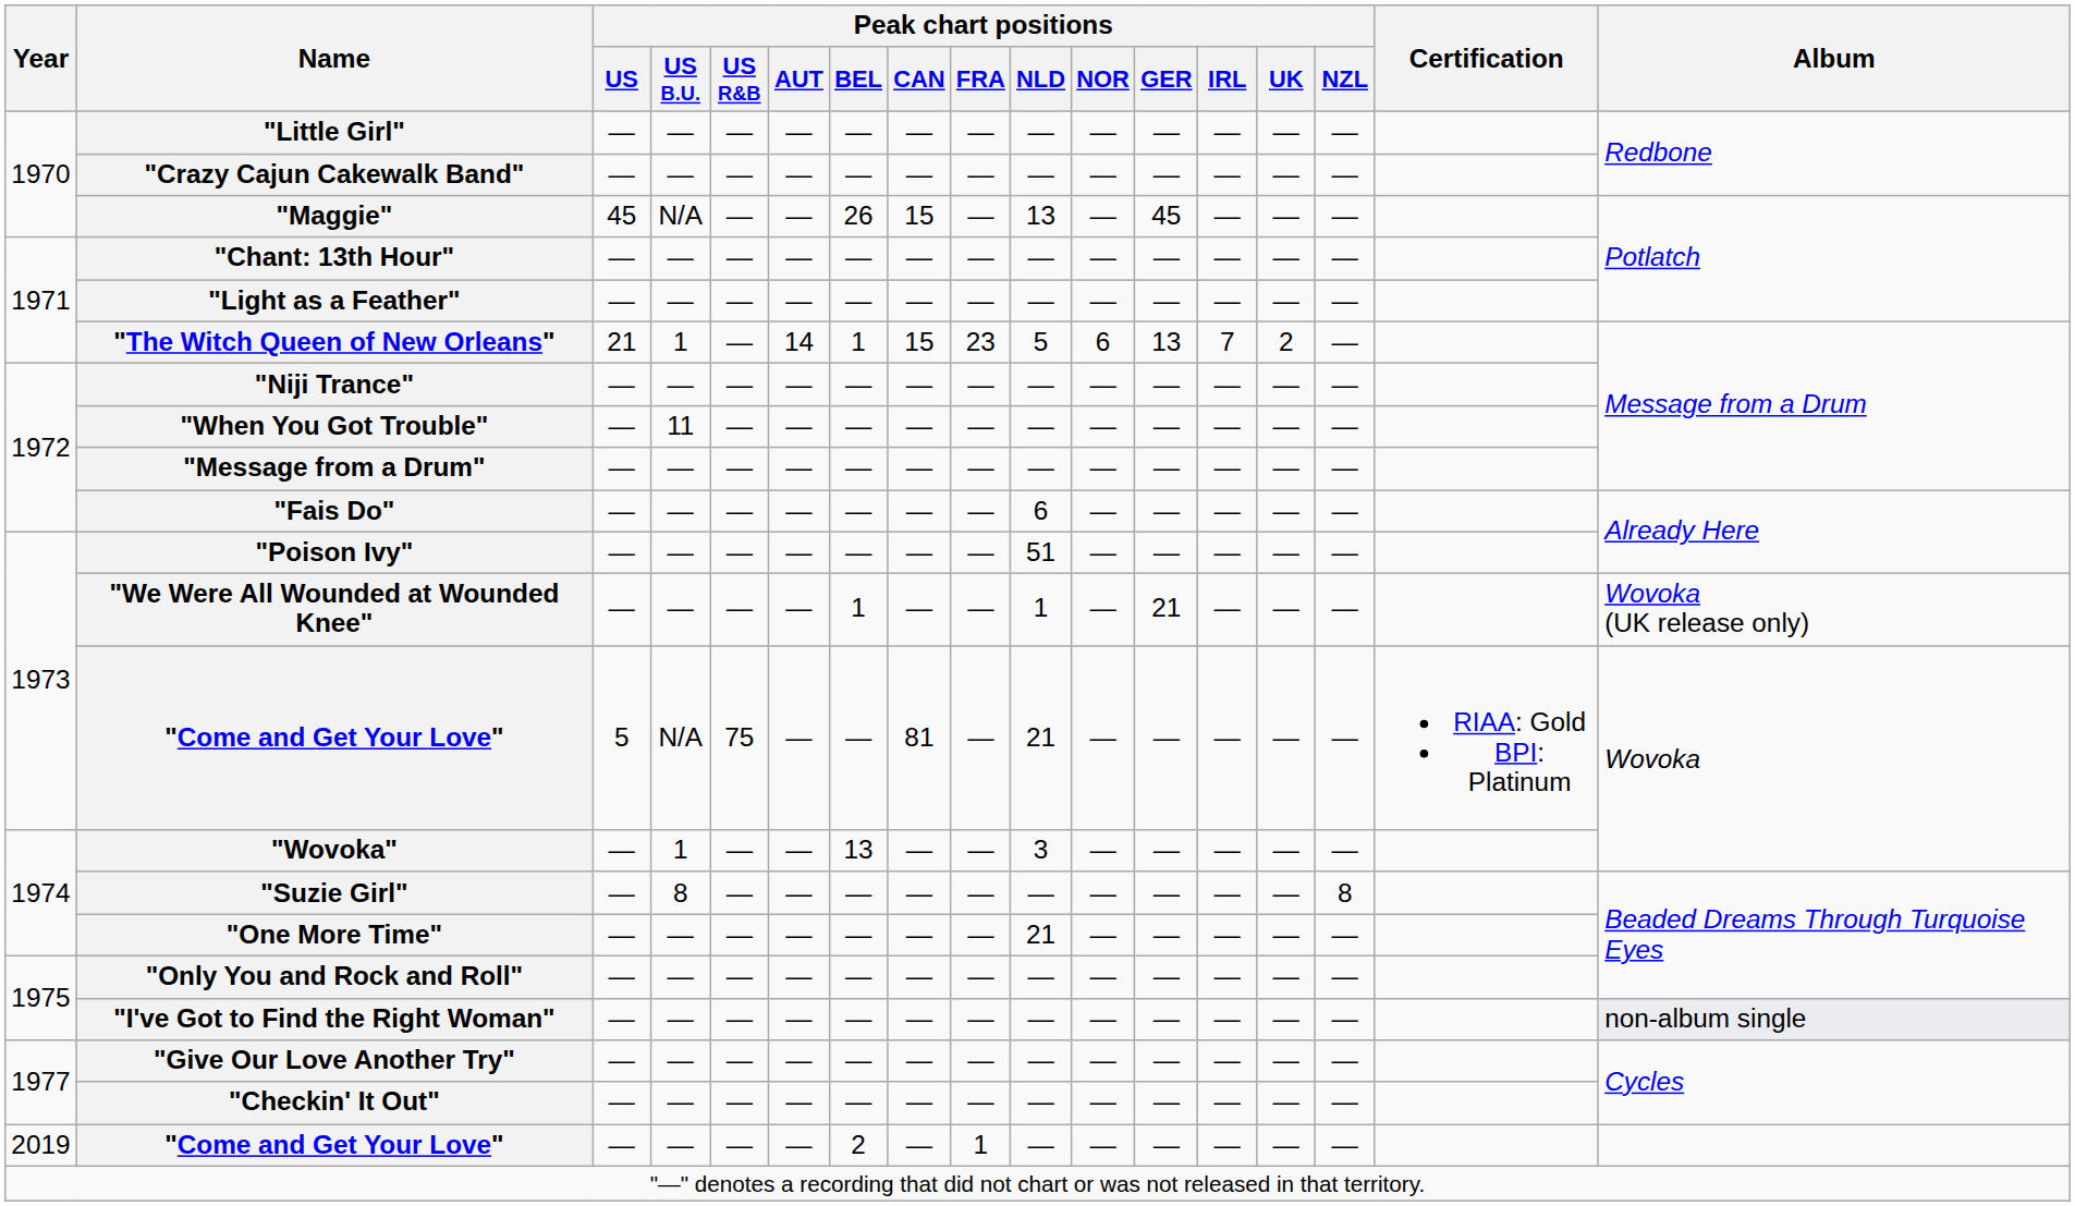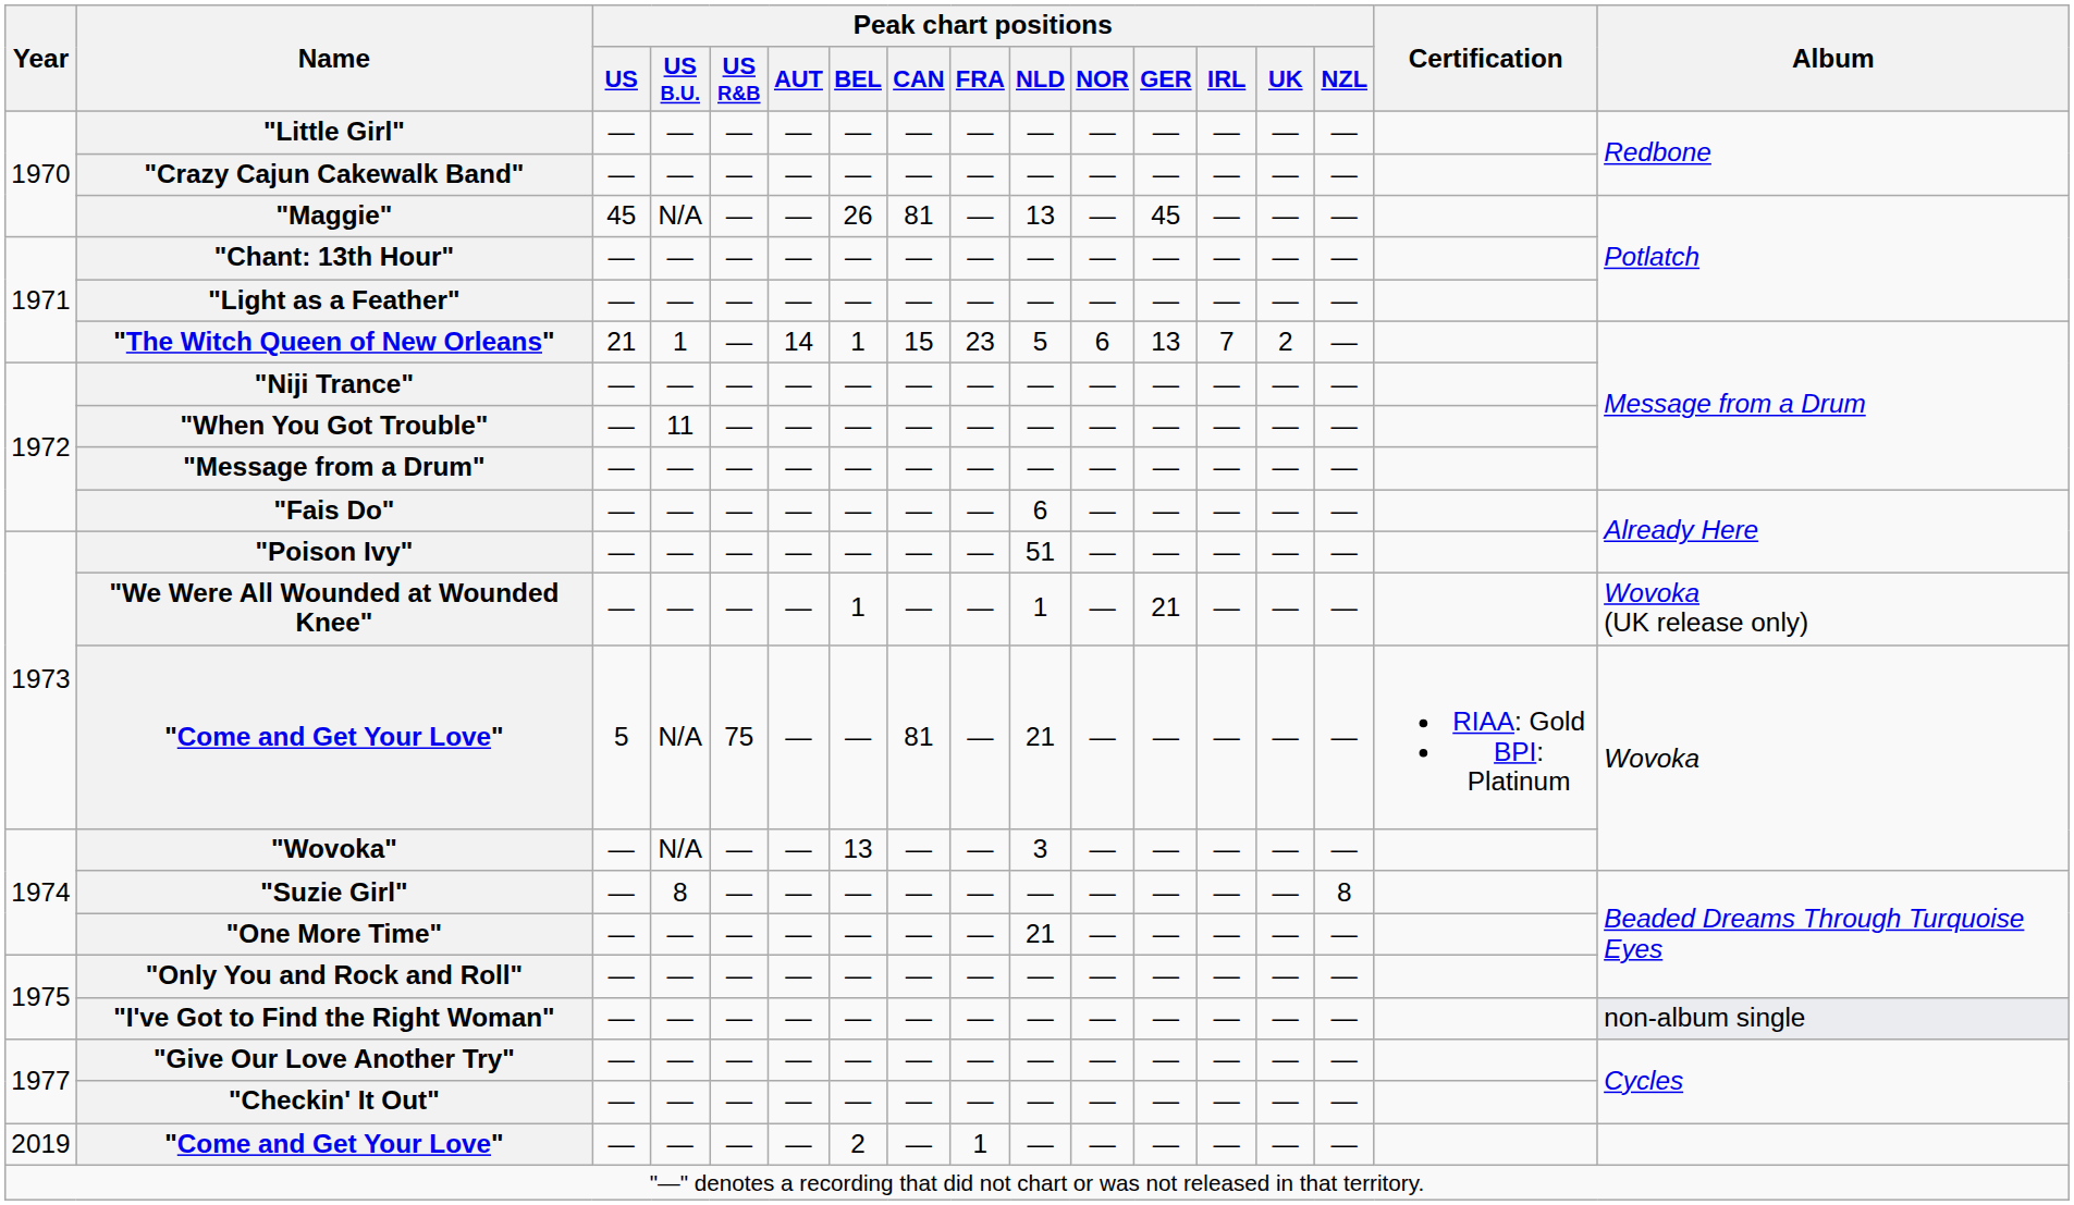"Maggie" | Peak chart positions / CAN: 15 -> 81
"Wovoka" | Peak chart positions / US B.U.: 1 -> N/A
